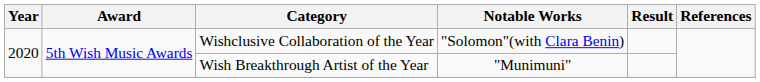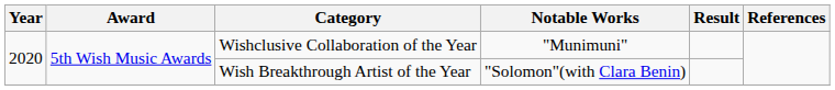Wishclusive Collaboration of the Year | Notable Works: "Solomon"(with Clara Benin) -> "Munimuni"
Wish Breakthrough Artist of the Year | Notable Works: "Munimuni" -> "Solomon"(with Clara Benin)
